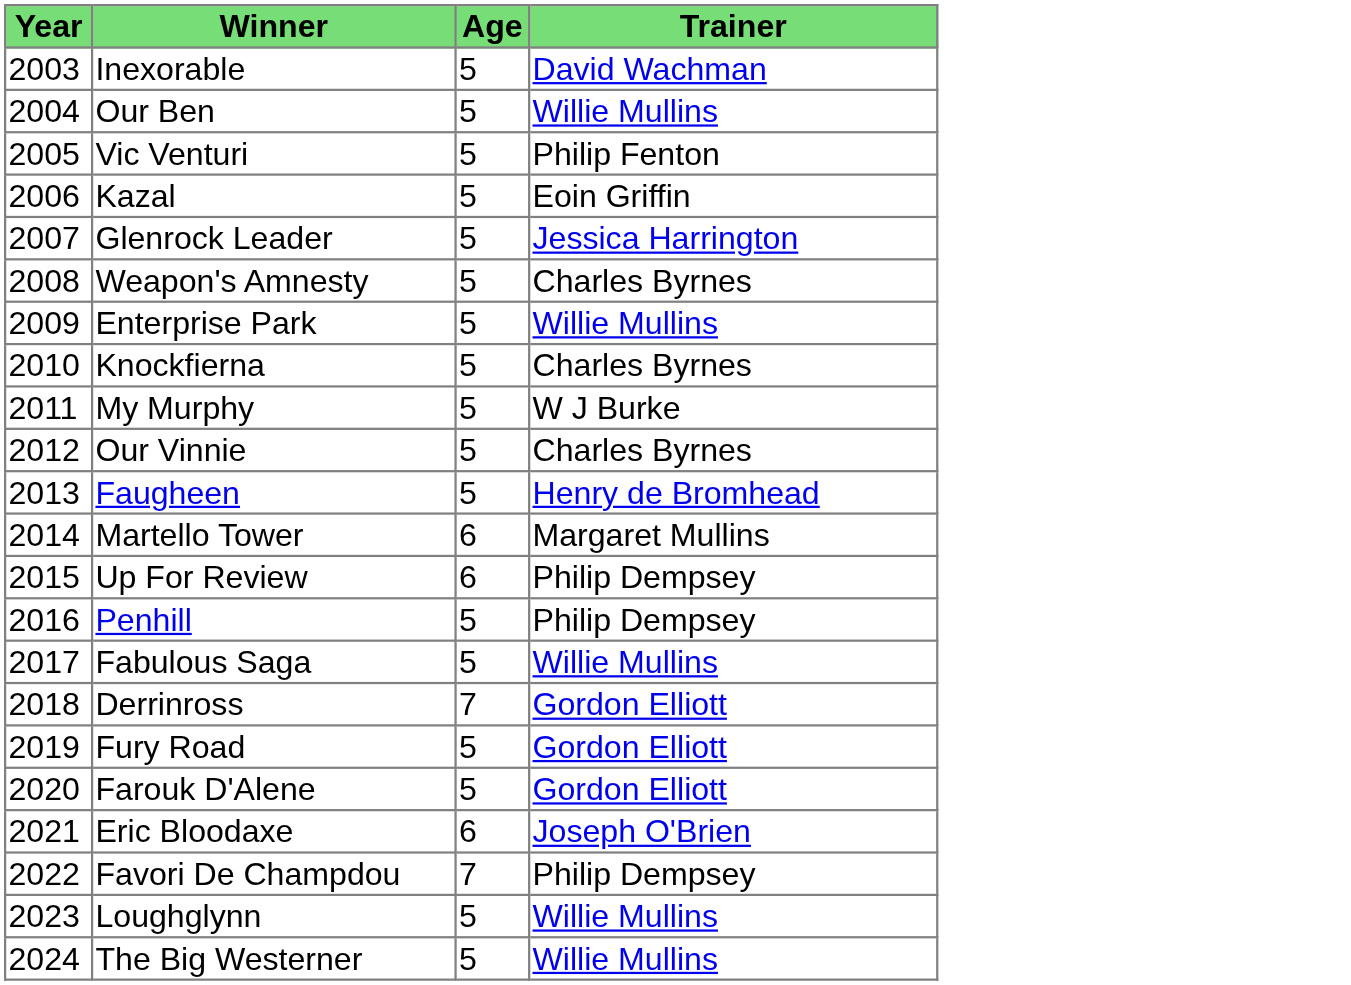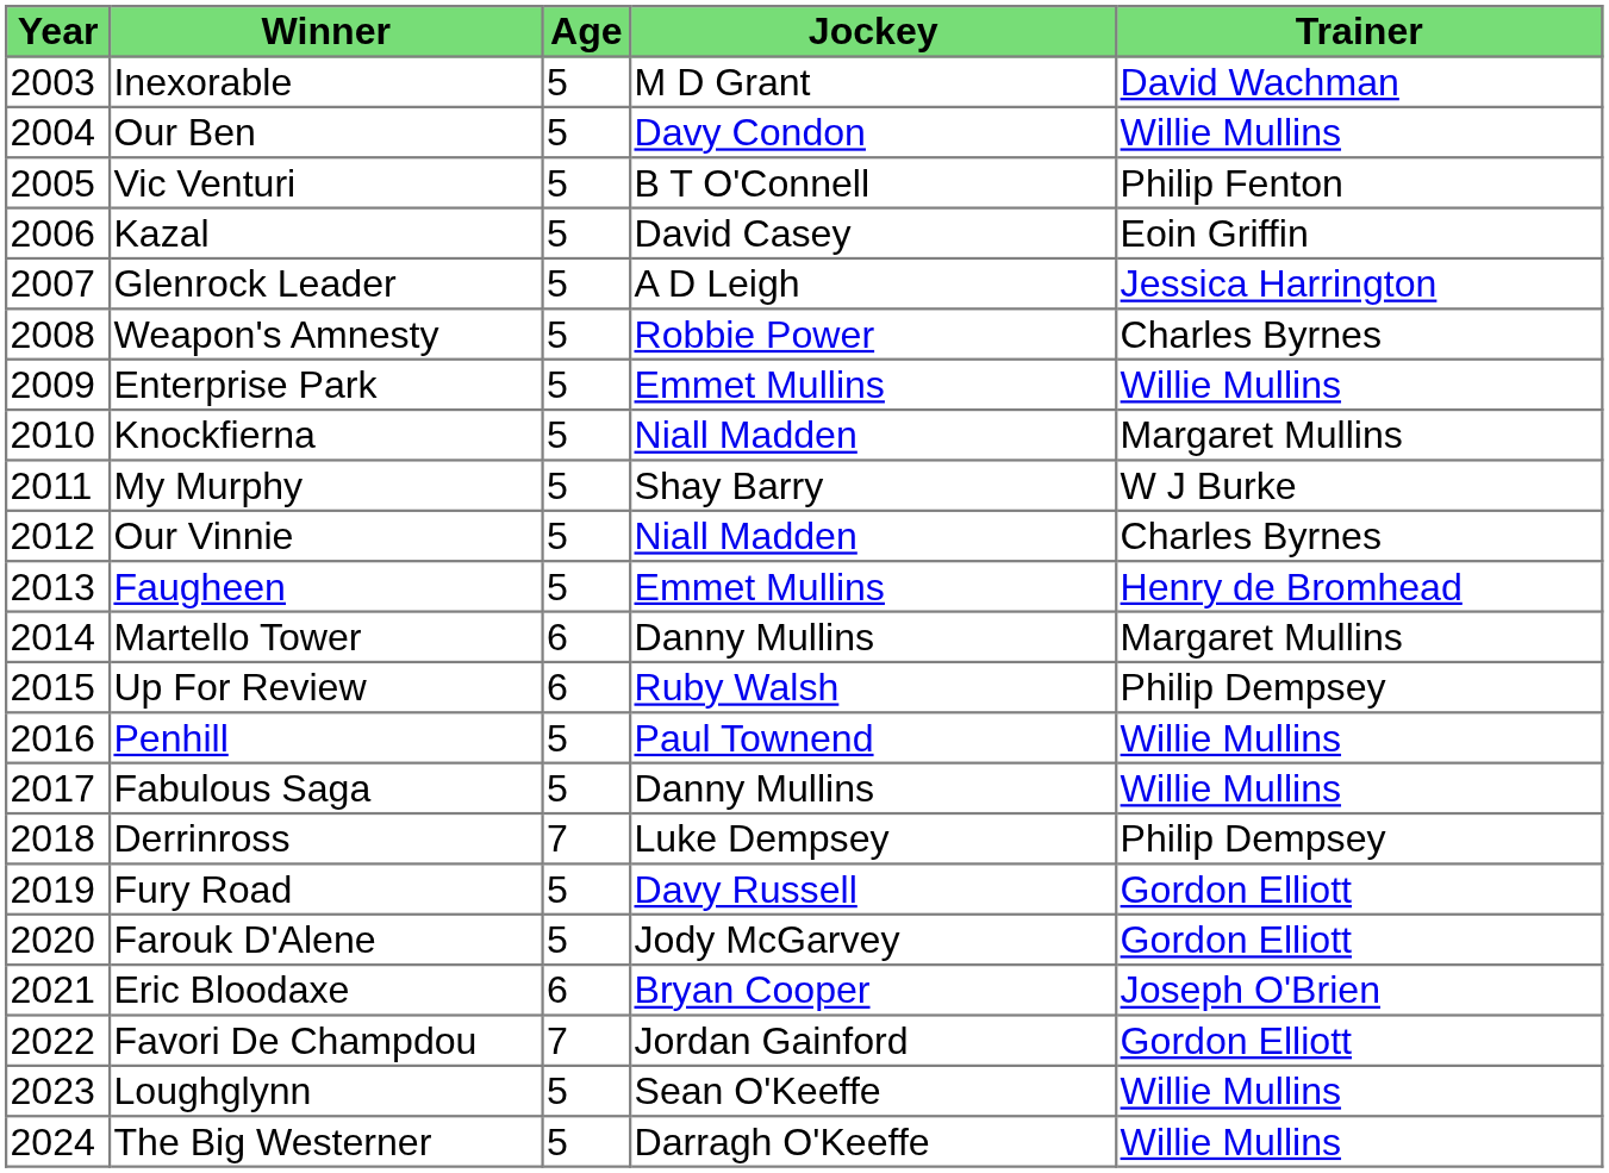+ column: Jockey | M D Grant | Davy Condon | B T O'Connell | David Casey | A D Leigh | Robbie Power | Emmet Mullins | Niall Madden | Shay Barry | Niall Madden | Emmet Mullins | Danny Mullins | Ruby Walsh | Paul Townend | Danny Mullins | Luke Dempsey | Davy Russell | Jody McGarvey | Bryan Cooper | Jordan Gainford | Sean O'Keeffe | Darragh O'Keeffe
Knockfierna | Trainer: Charles Byrnes -> Margaret Mullins
Penhill | Trainer: Philip Dempsey -> Willie Mullins
Derrinross | Trainer: Gordon Elliott -> Philip Dempsey
Favori De Champdou | Trainer: Philip Dempsey -> Gordon Elliott
